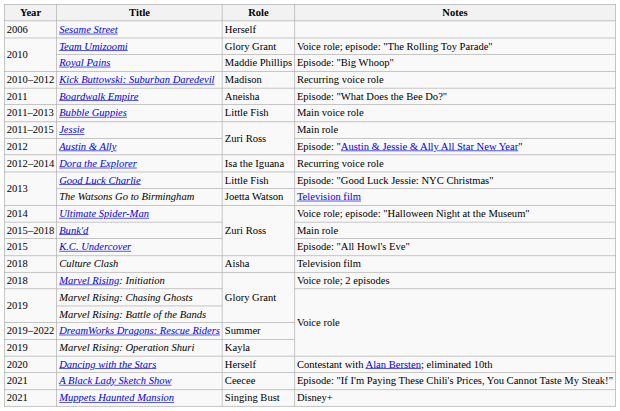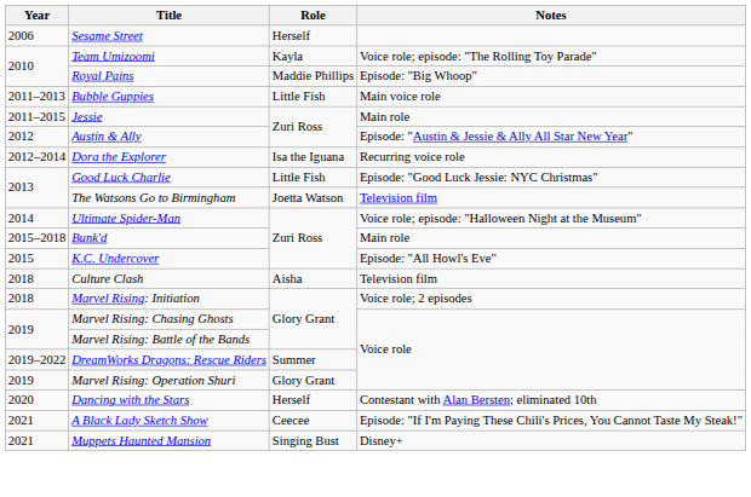Team Umizoomi | Role: Glory Grant -> Kayla
- row: 2010–2012 | Kick Buttowski: Suburban Daredevil | Madison | Recurring voice role
- row: 2011 | Boardwalk Empire | Aneisha | Episode: "What Does the Bee Do?"
Marvel Rising: Operation Shuri | Role: Kayla -> Glory Grant
